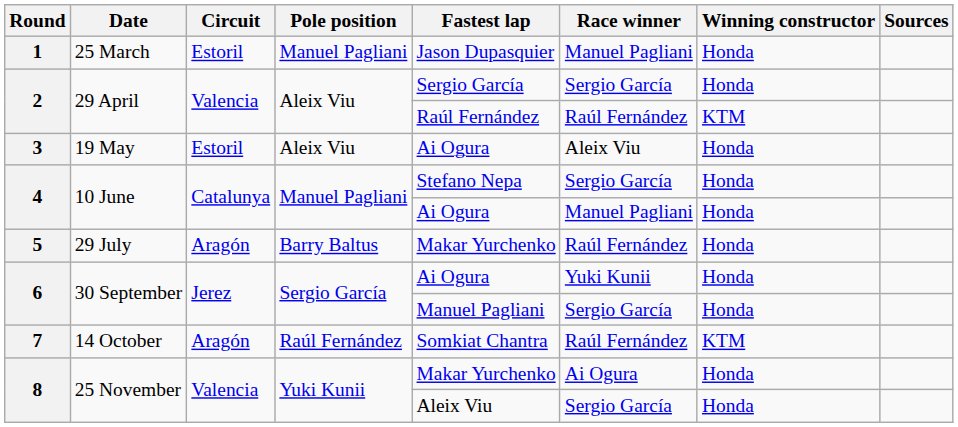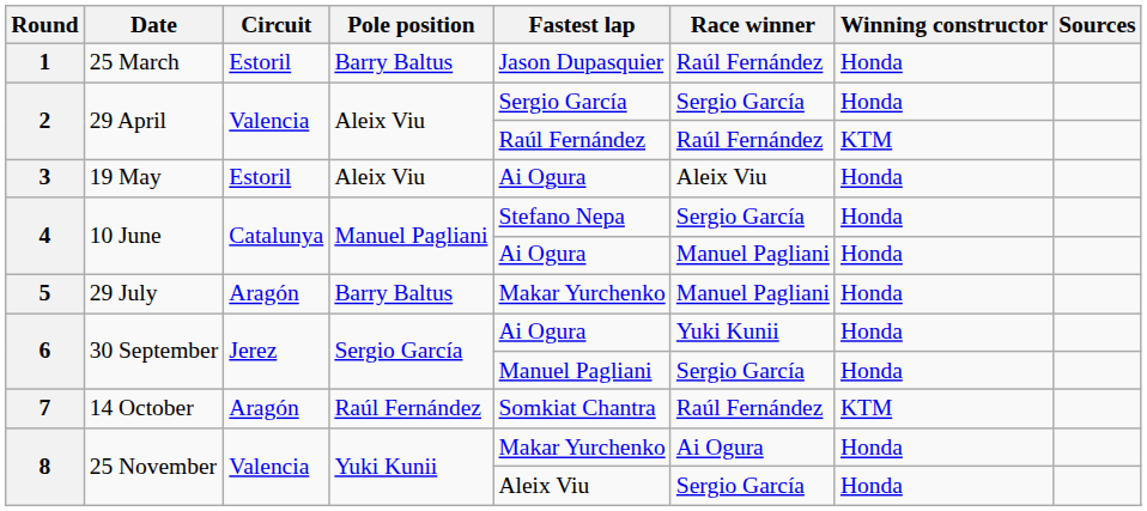1 | Pole position: Manuel Pagliani -> Barry Baltus
1 | Race winner: Manuel Pagliani -> Raúl Fernández
5 | Race winner: Raúl Fernández -> Manuel Pagliani
